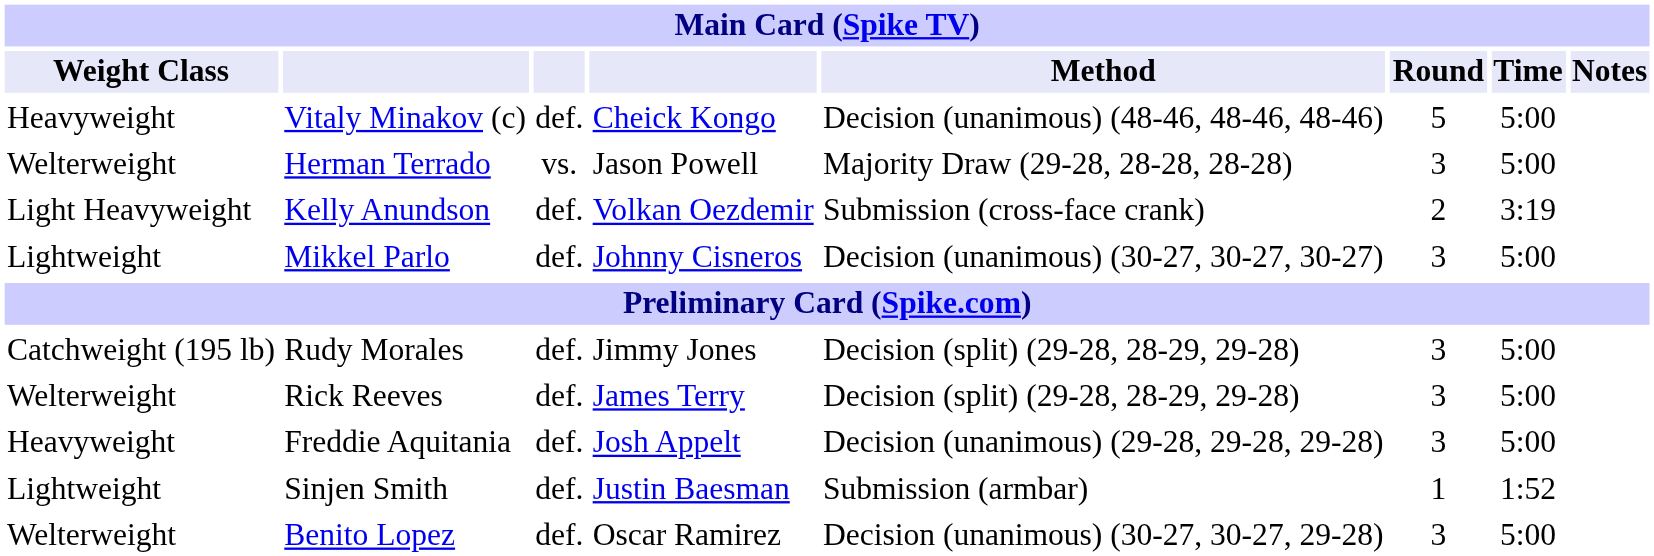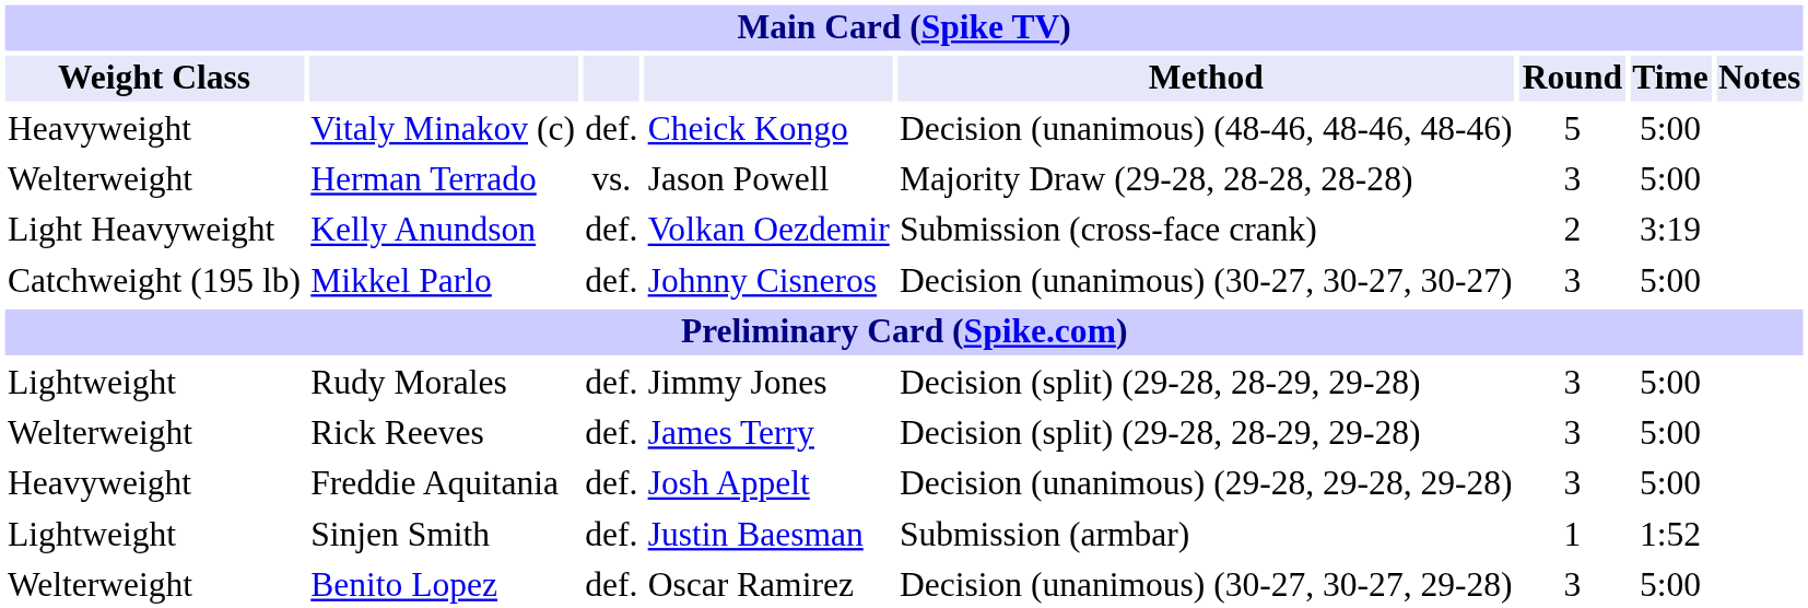Mikkel Parlo | Weight Class: Lightweight -> Catchweight (195 lb)
Rudy Morales | Weight Class: Catchweight (195 lb) -> Lightweight
